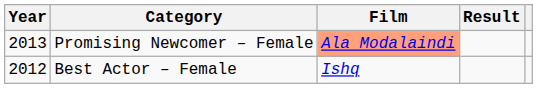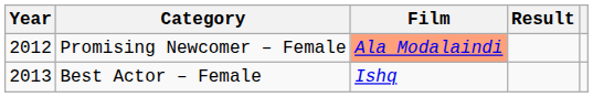Promising Newcomer – Female | Year: 2013 -> 2012
Best Actor – Female | Year: 2012 -> 2013
